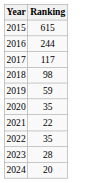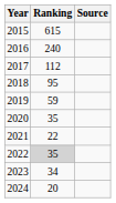+ column: Source
2016 | Ranking: 244 -> 240
2017 | Ranking: 117 -> 112
2018 | Ranking: 98 -> 95
2022 | Ranking: no background -> lightgrey background
2023 | Ranking: 28 -> 34
